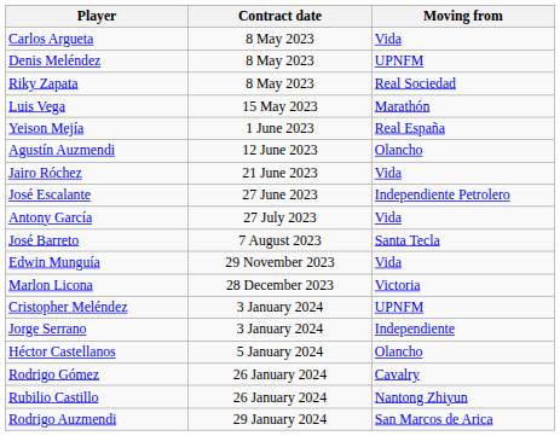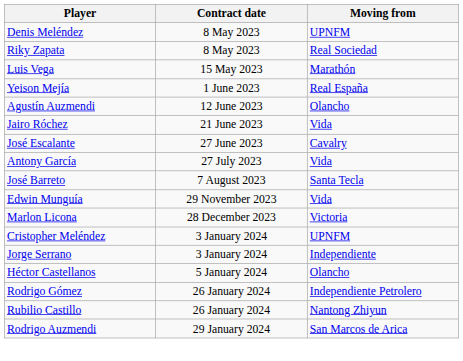- row: Carlos Argueta | 8 May 2023 | Vida
José Escalante | Moving from: Independiente Petrolero -> Cavalry
Rodrigo Gómez | Moving from: Cavalry -> Independiente Petrolero
